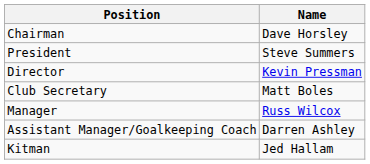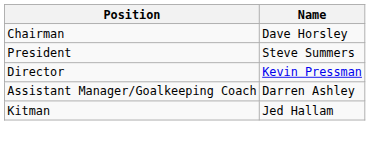- row: Club Secretary | Matt Boles
- row: Manager | Russ Wilcox
